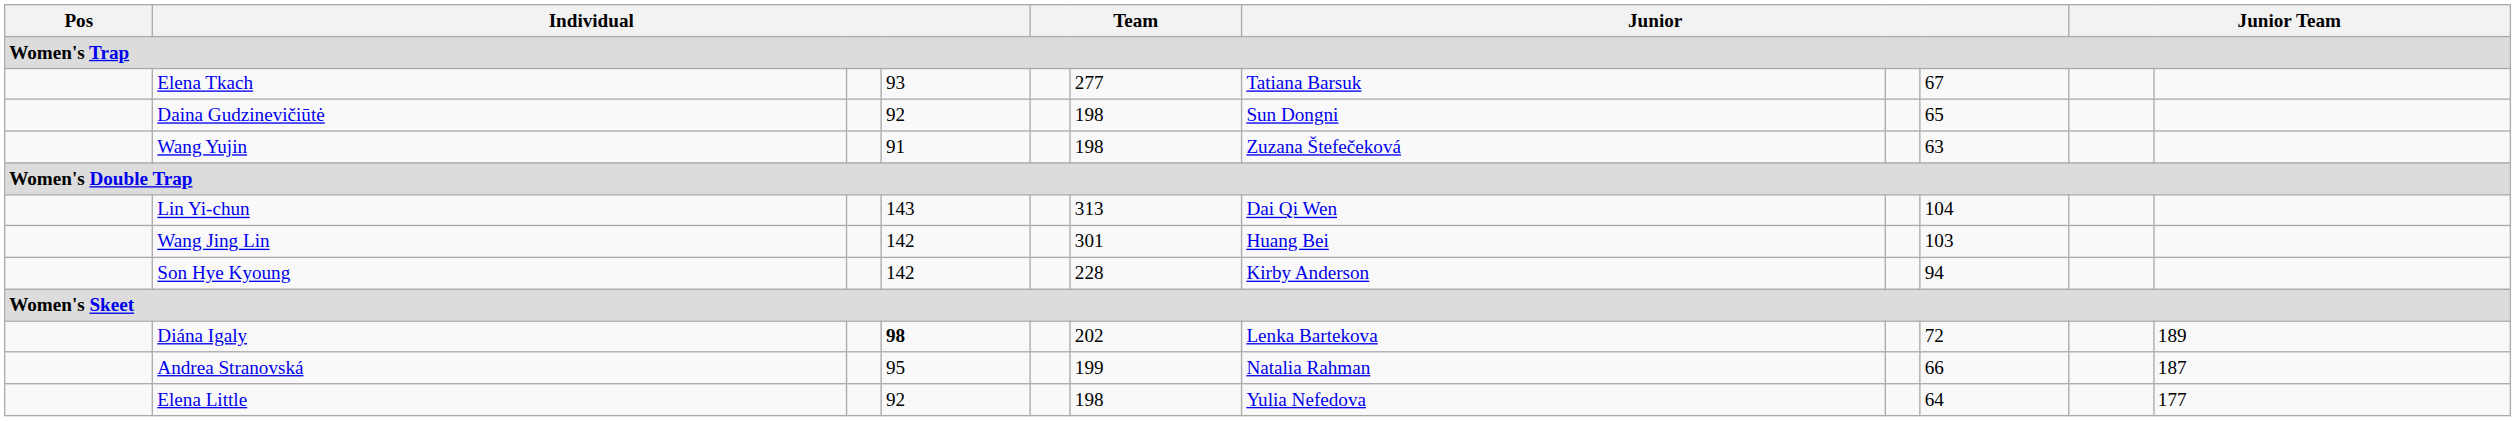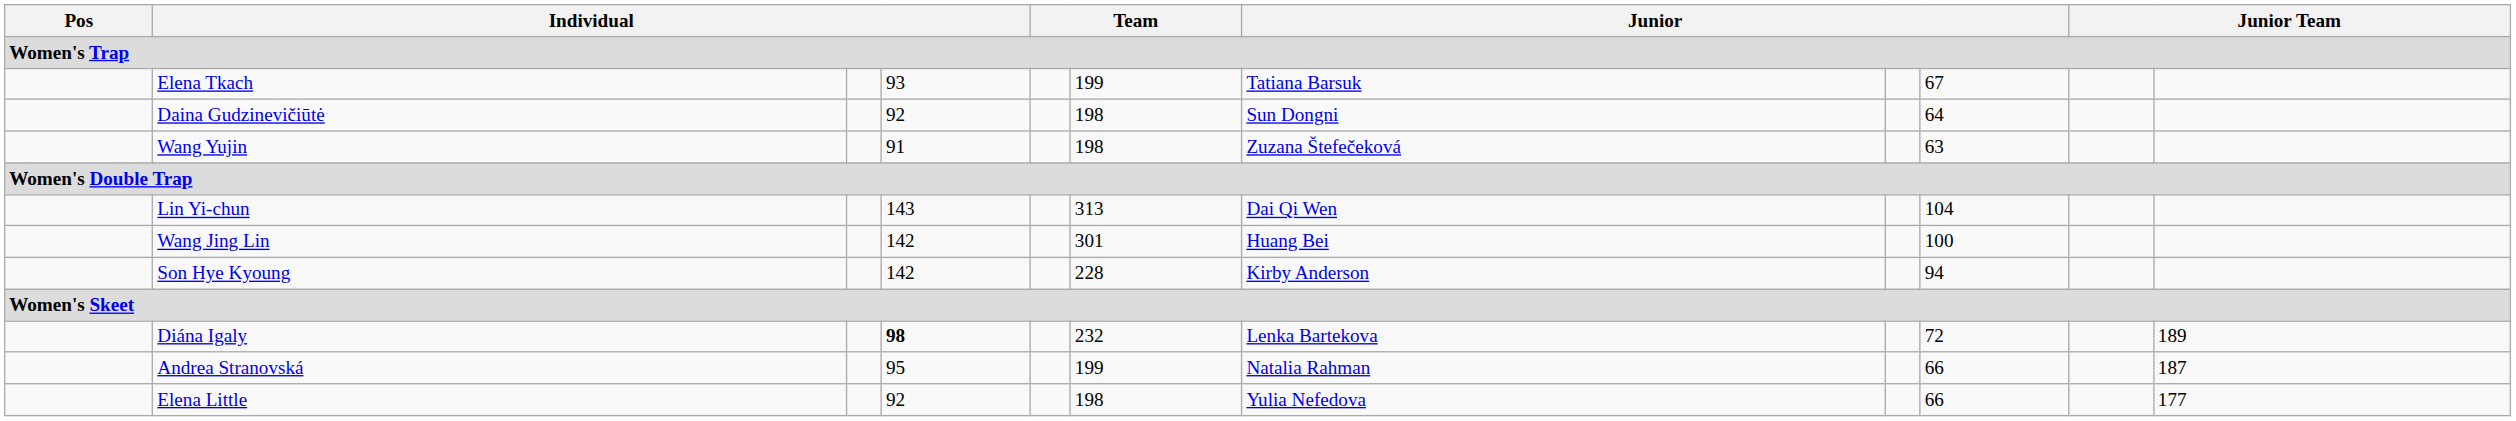Elena Tkach | column 6: 277 -> 199
Daina Gudzinevičiūtė | column 9: 65 -> 64
Wang Jing Lin | column 9: 103 -> 100
Diána Igaly | column 6: 202 -> 232
Elena Little | column 9: 64 -> 66
